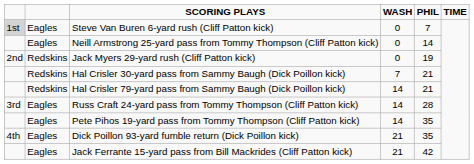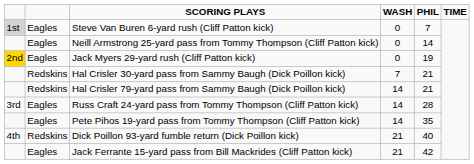Jack Myers 29-yard rush (Cliff Patton kick) | column 1: no background -> gold background
Jack Myers 29-yard rush (Cliff Patton kick) | column 2: Redskins -> Eagles
Dick Poillon 93-yard fumble return (Dick Poillon kick) | column 2: Eagles -> Redskins
Dick Poillon 93-yard fumble return (Dick Poillon kick) | PHIL: 35 -> 40
